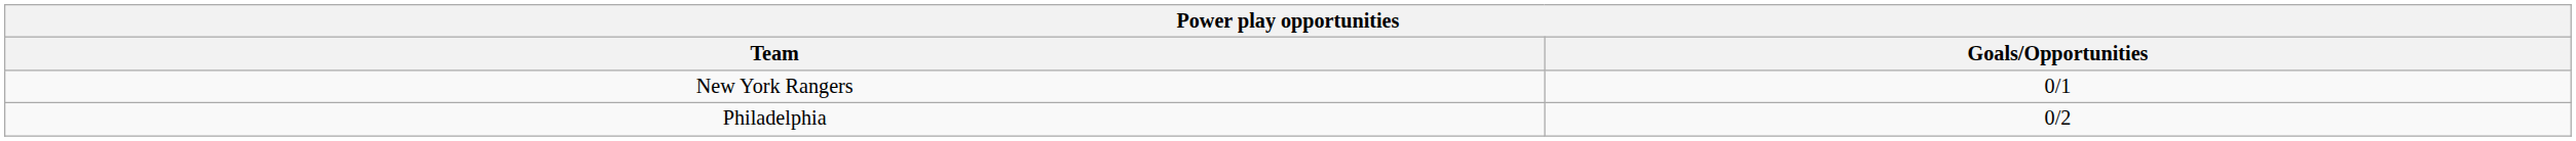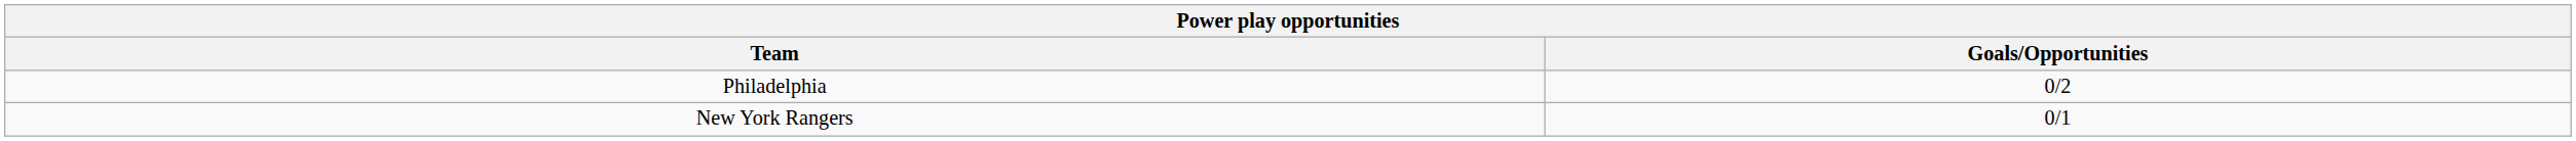rows swapped: New York Rangers <-> Philadelphia
